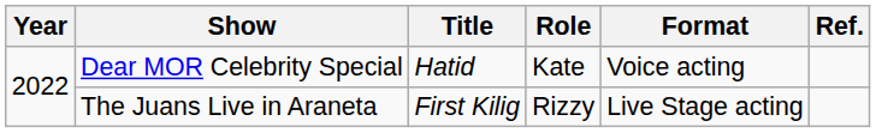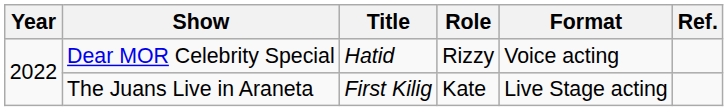Dear MOR Celebrity Special | Role: Kate -> Rizzy
The Juans Live in Araneta | Role: Rizzy -> Kate
